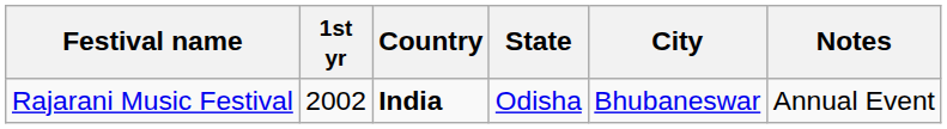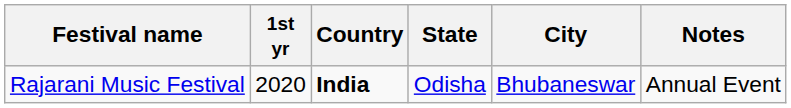Rajarani Music Festival | 1st yr: 2002 -> 2020
